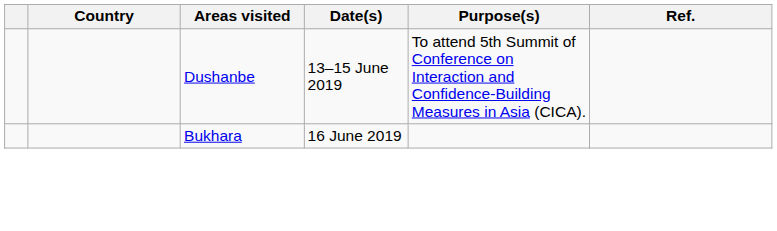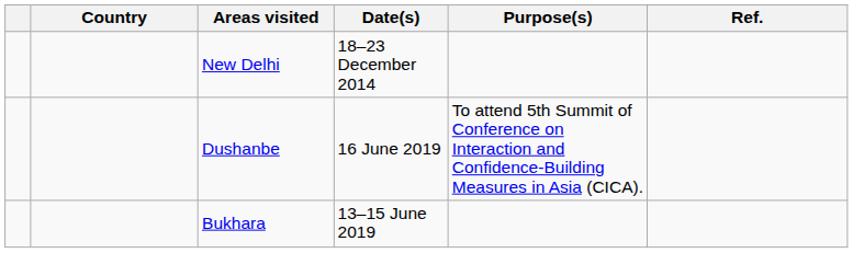+ row: New Delhi | 18–23 December 2014
Dushanbe | Date(s): 13–15 June 2019 -> 16 June 2019
Bukhara | Date(s): 16 June 2019 -> 13–15 June 2019
